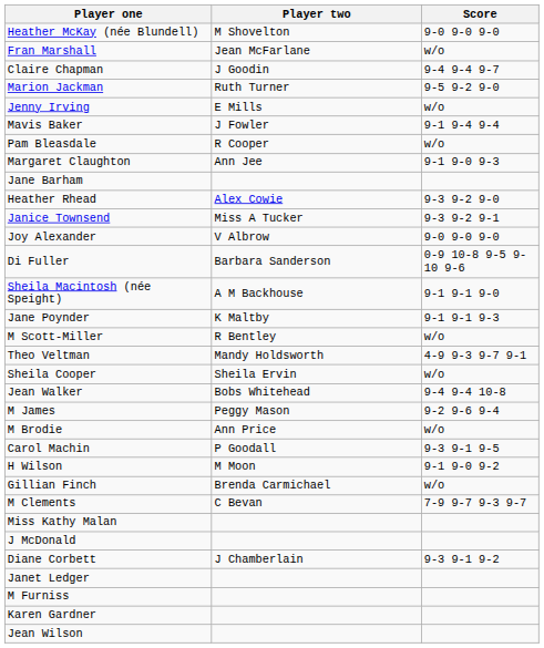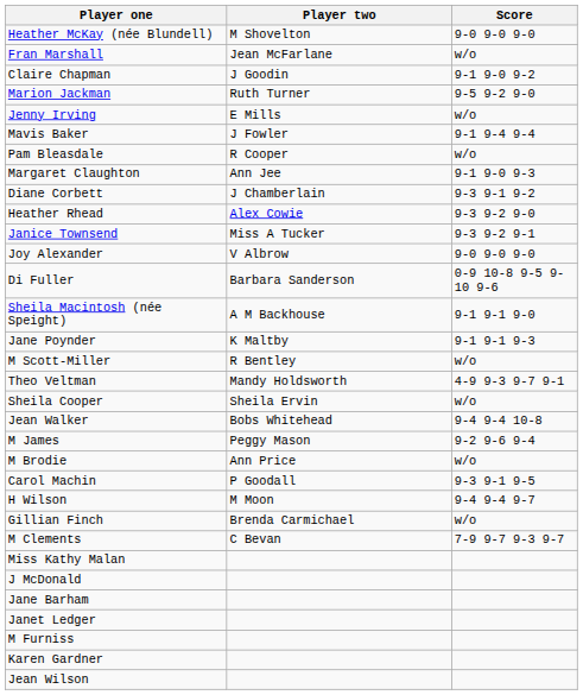Claire Chapman | Score: 9-4 9-4 9-7 -> 9-1 9-0 9-2
rows swapped: Diane Corbett <-> Jane Barham
H Wilson | Score: 9-1 9-0 9-2 -> 9-4 9-4 9-7
